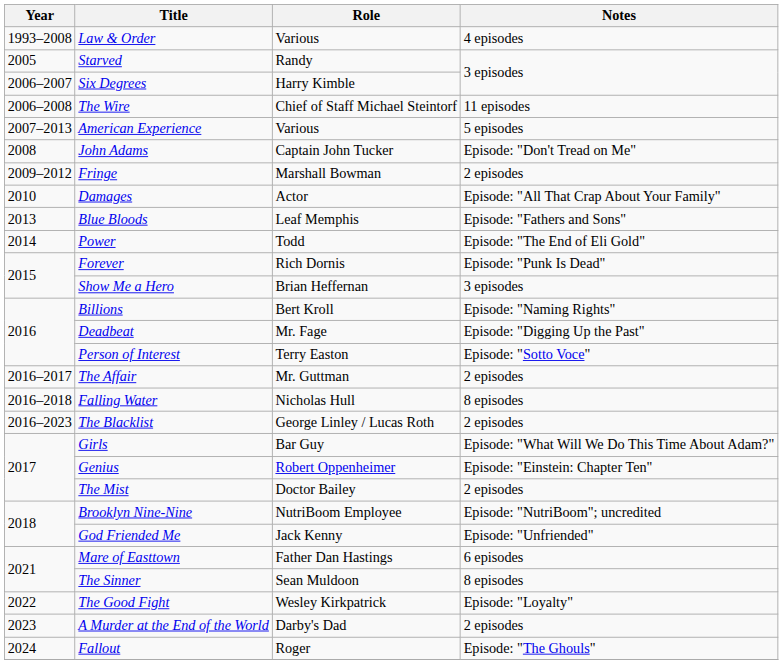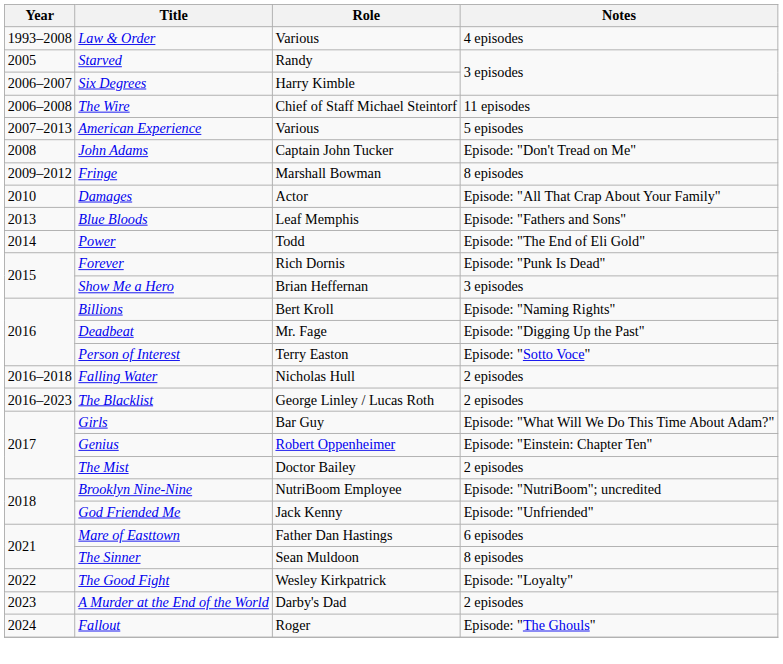Fringe | Notes: 2 episodes -> 8 episodes
- row: 2016–2017 | The Affair | Mr. Guttman | 2 episodes
Falling Water | Notes: 8 episodes -> 2 episodes
